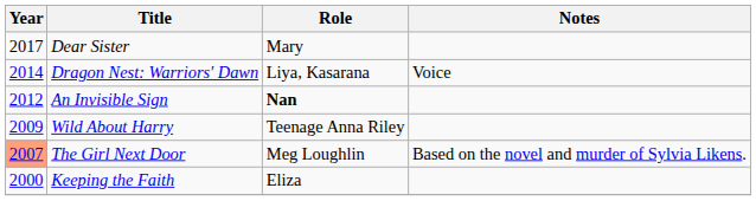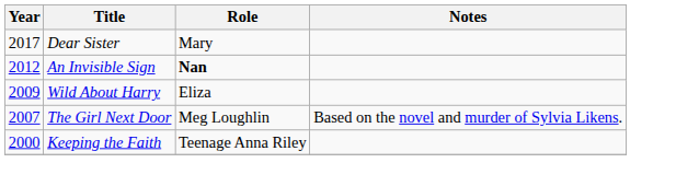- row: 2014 | Dragon Nest: Warriors' Dawn | Liya, Kasarana | Voice
Wild About Harry | Role: Teenage Anna Riley -> Eliza
The Girl Next Door | Year: lightsalmon background -> no background
Keeping the Faith | Role: Eliza -> Teenage Anna Riley
